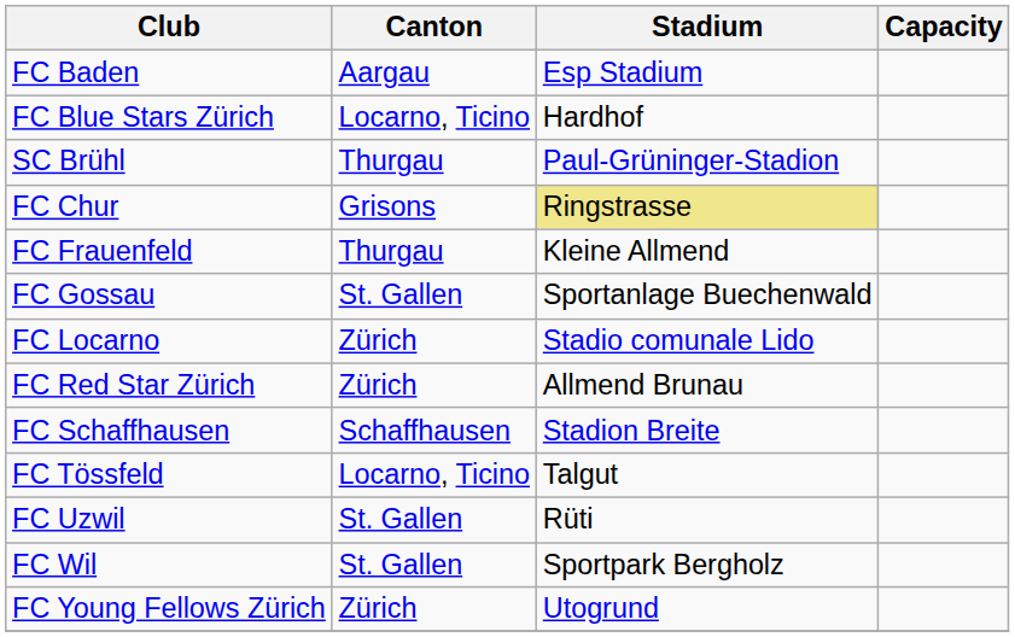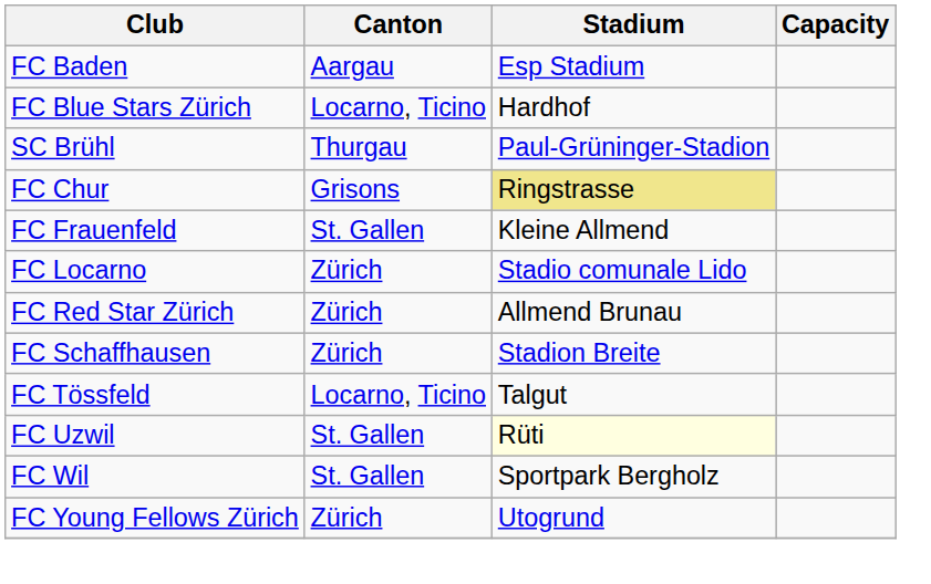FC Frauenfeld | Canton: Thurgau -> St. Gallen
- row: FC Gossau | St. Gallen | Sportanlage Buechenwald
FC Schaffhausen | Canton: Schaffhausen -> Zürich
FC Uzwil | Stadium: no background -> lightyellow background
